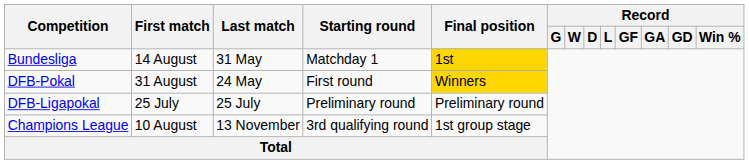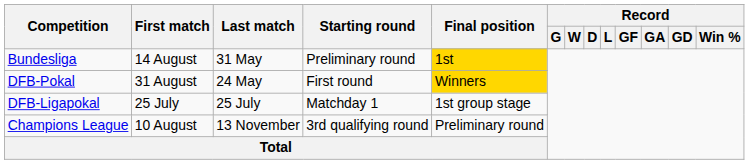Bundesliga | Starting round: Matchday 1 -> Preliminary round
DFB-Ligapokal | Starting round: Preliminary round -> Matchday 1
DFB-Ligapokal | Final position: Preliminary round -> 1st group stage
Champions League | Final position: 1st group stage -> Preliminary round
